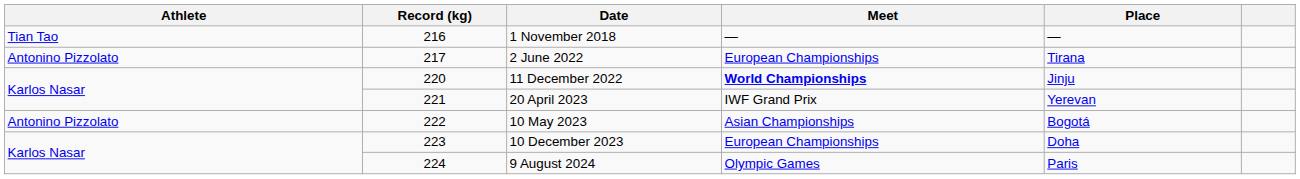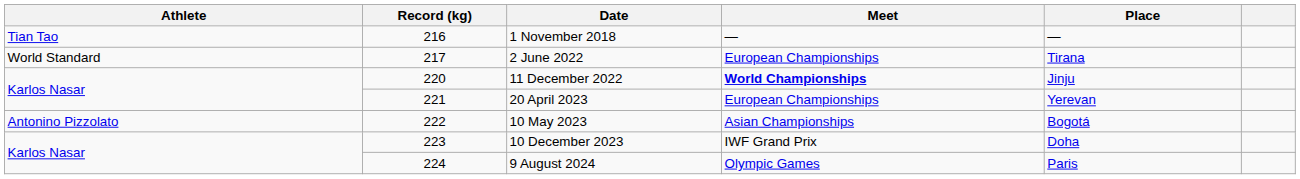2 June 2022 | Athlete: Antonino Pizzolato -> World Standard
20 April 2023 | Meet: IWF Grand Prix -> European Championships
10 December 2023 | Meet: European Championships -> IWF Grand Prix
